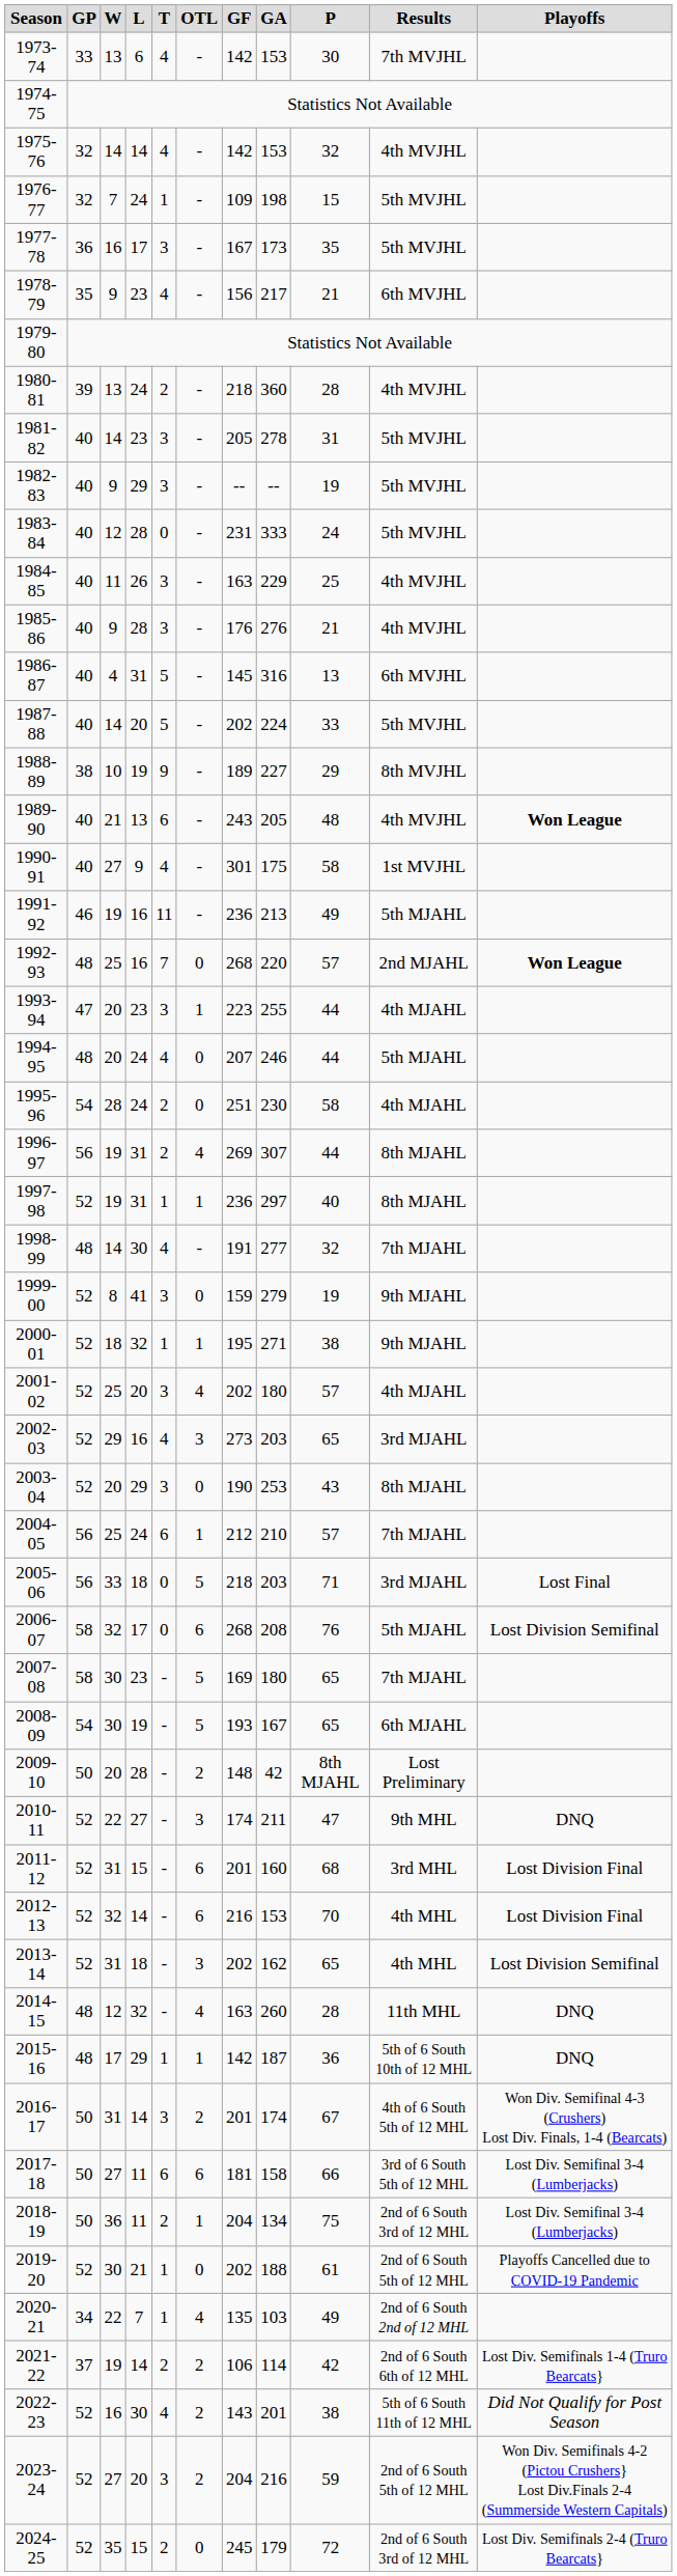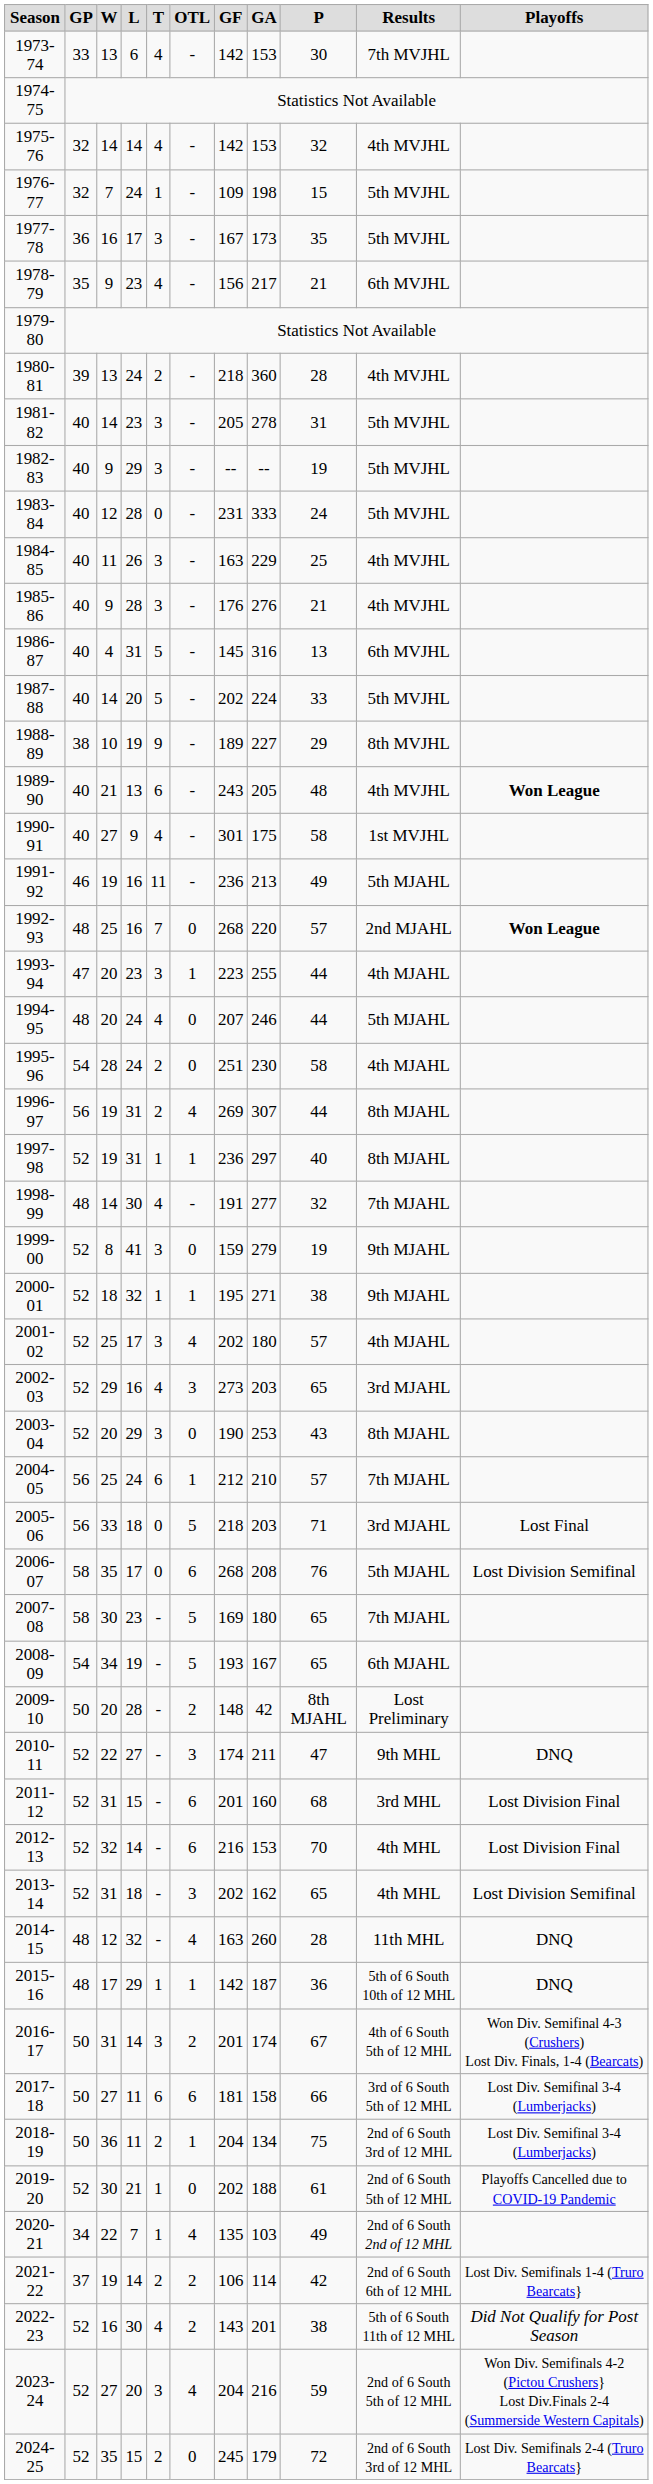2001-02 | L: 20 -> 17
2006-07 | W: 32 -> 35
2008-09 | W: 30 -> 34
2023-24 | OTL: 2 -> 4
